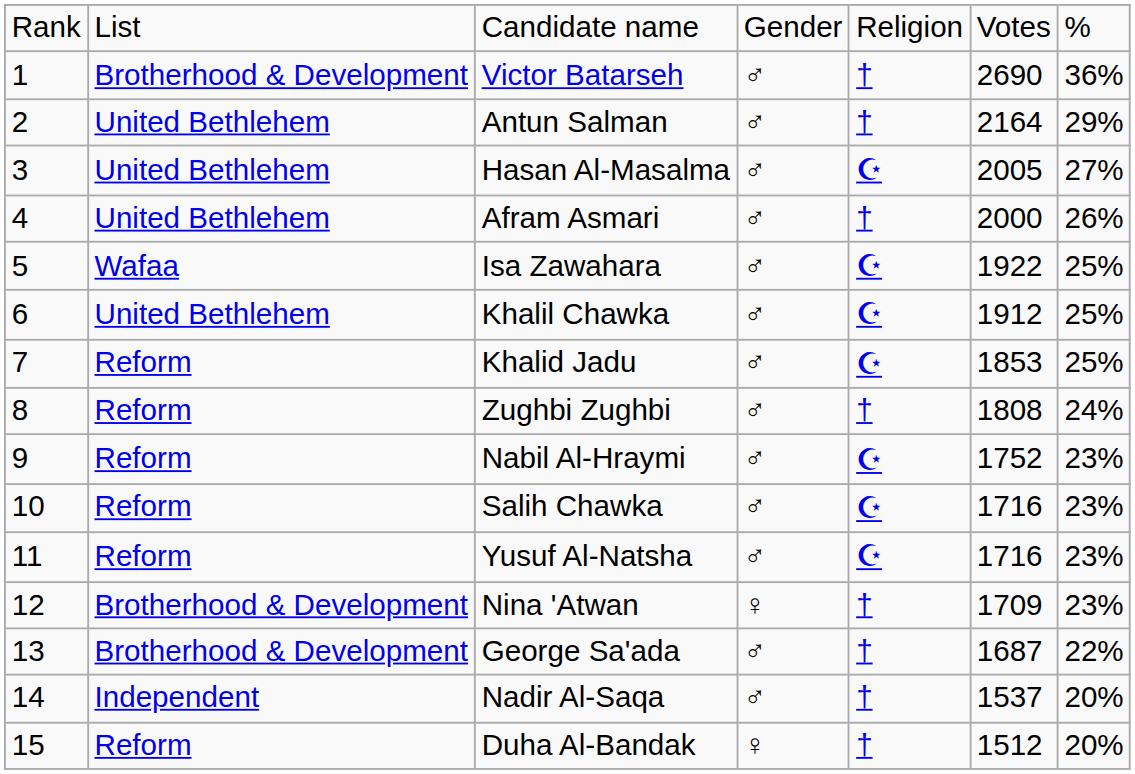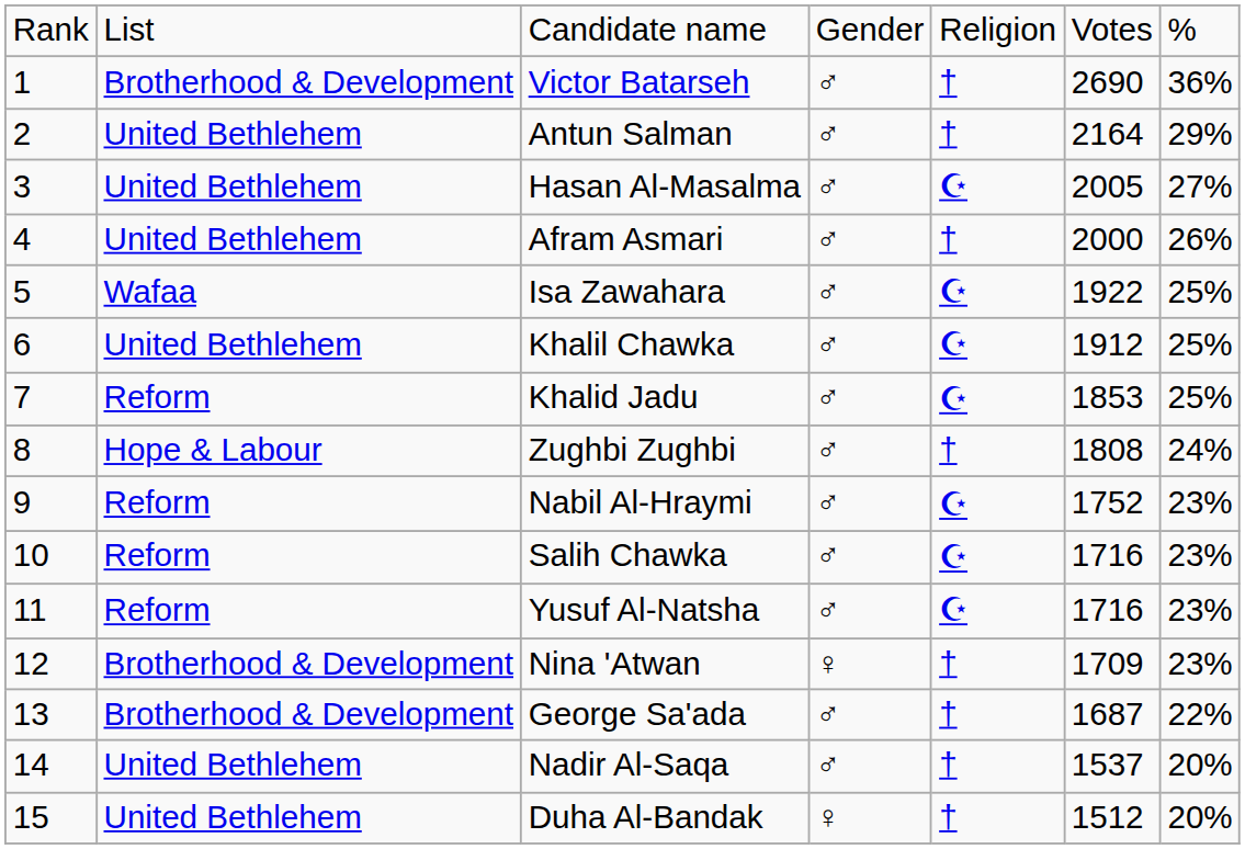Zughbi Zughbi | column 2: Reform -> Hope & Labour
Nadir Al-Saqa | column 2: Independent -> United Bethlehem
Duha Al-Bandak | column 2: Reform -> United Bethlehem
